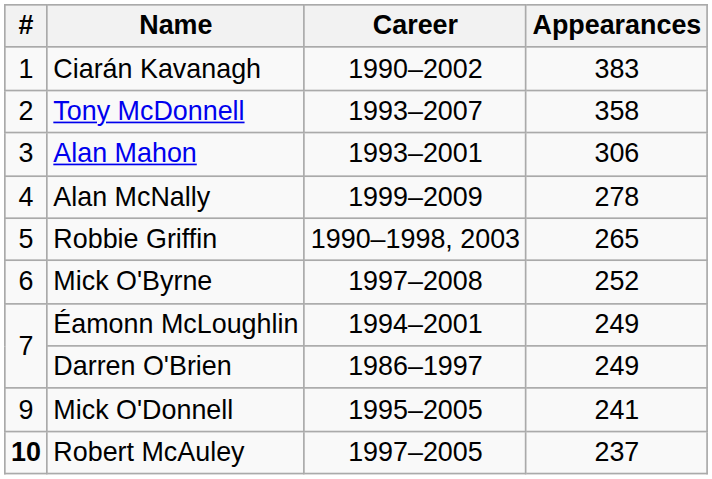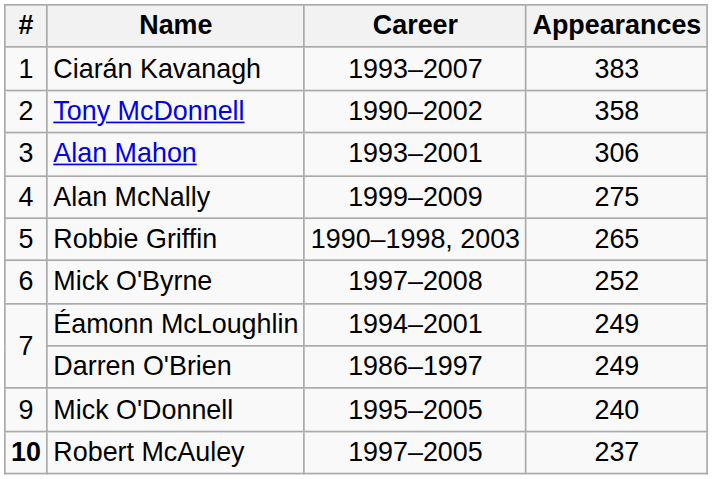Ciarán Kavanagh | Career: 1990–2002 -> 1993–2007
Tony McDonnell | Career: 1993–2007 -> 1990–2002
Alan McNally | Appearances: 278 -> 275
Mick O'Donnell | Appearances: 241 -> 240
